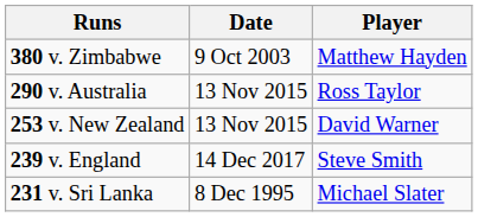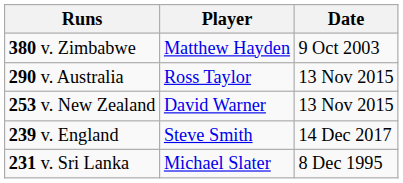columns swapped: Player <-> Date
